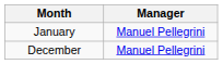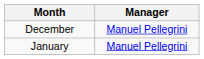rows swapped: December <-> January
